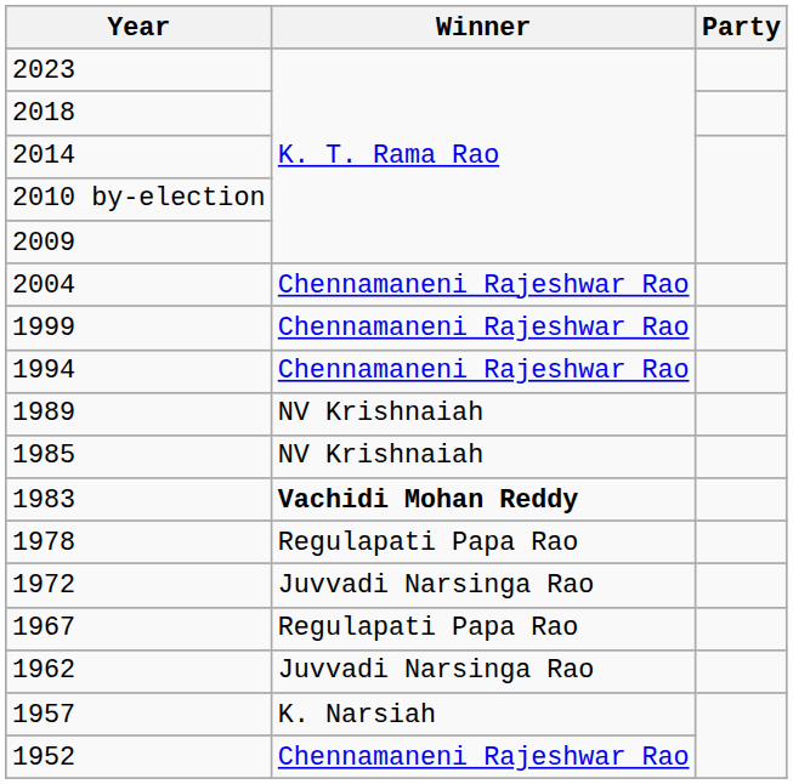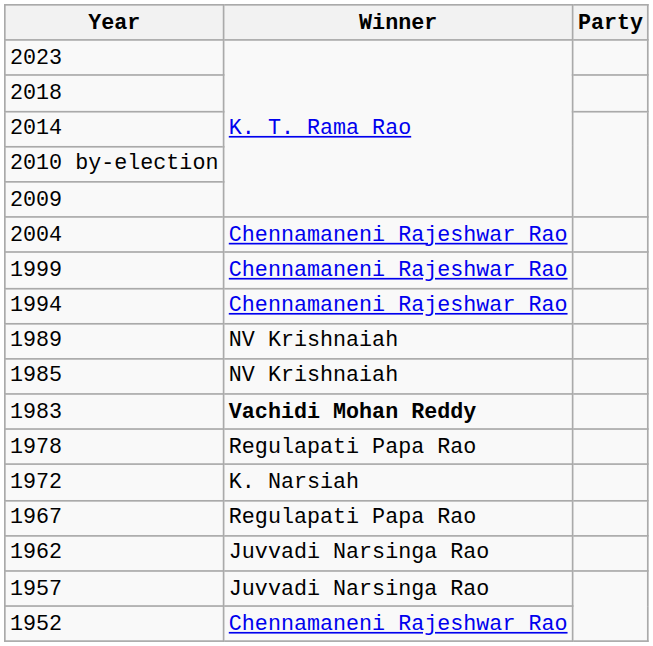1972 | Winner: Juvvadi Narsinga Rao -> K. Narsiah
1957 | Winner: K. Narsiah -> Juvvadi Narsinga Rao
